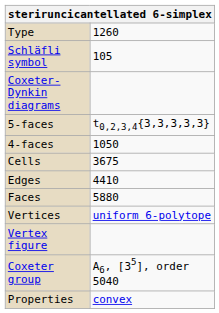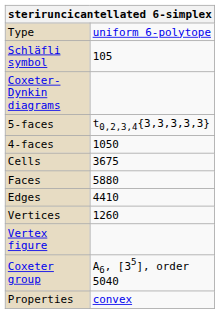Type | column 2: 1260 -> uniform 6-polytope
rows swapped: Faces <-> Edges
Vertices | column 2: uniform 6-polytope -> 1260
